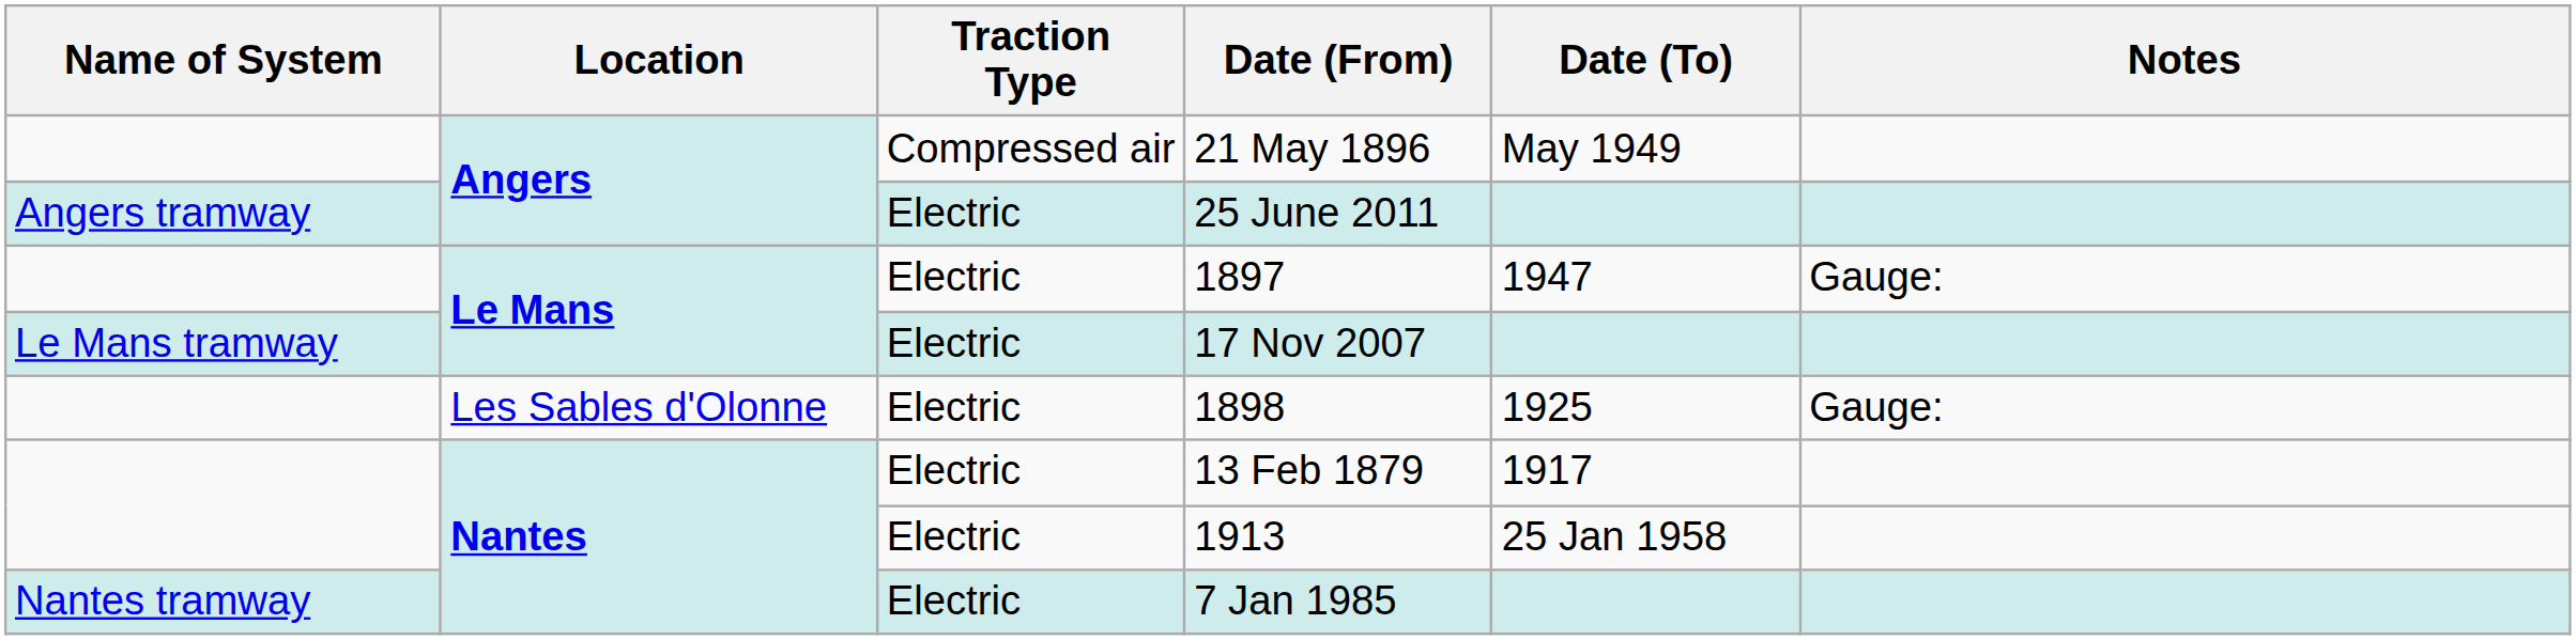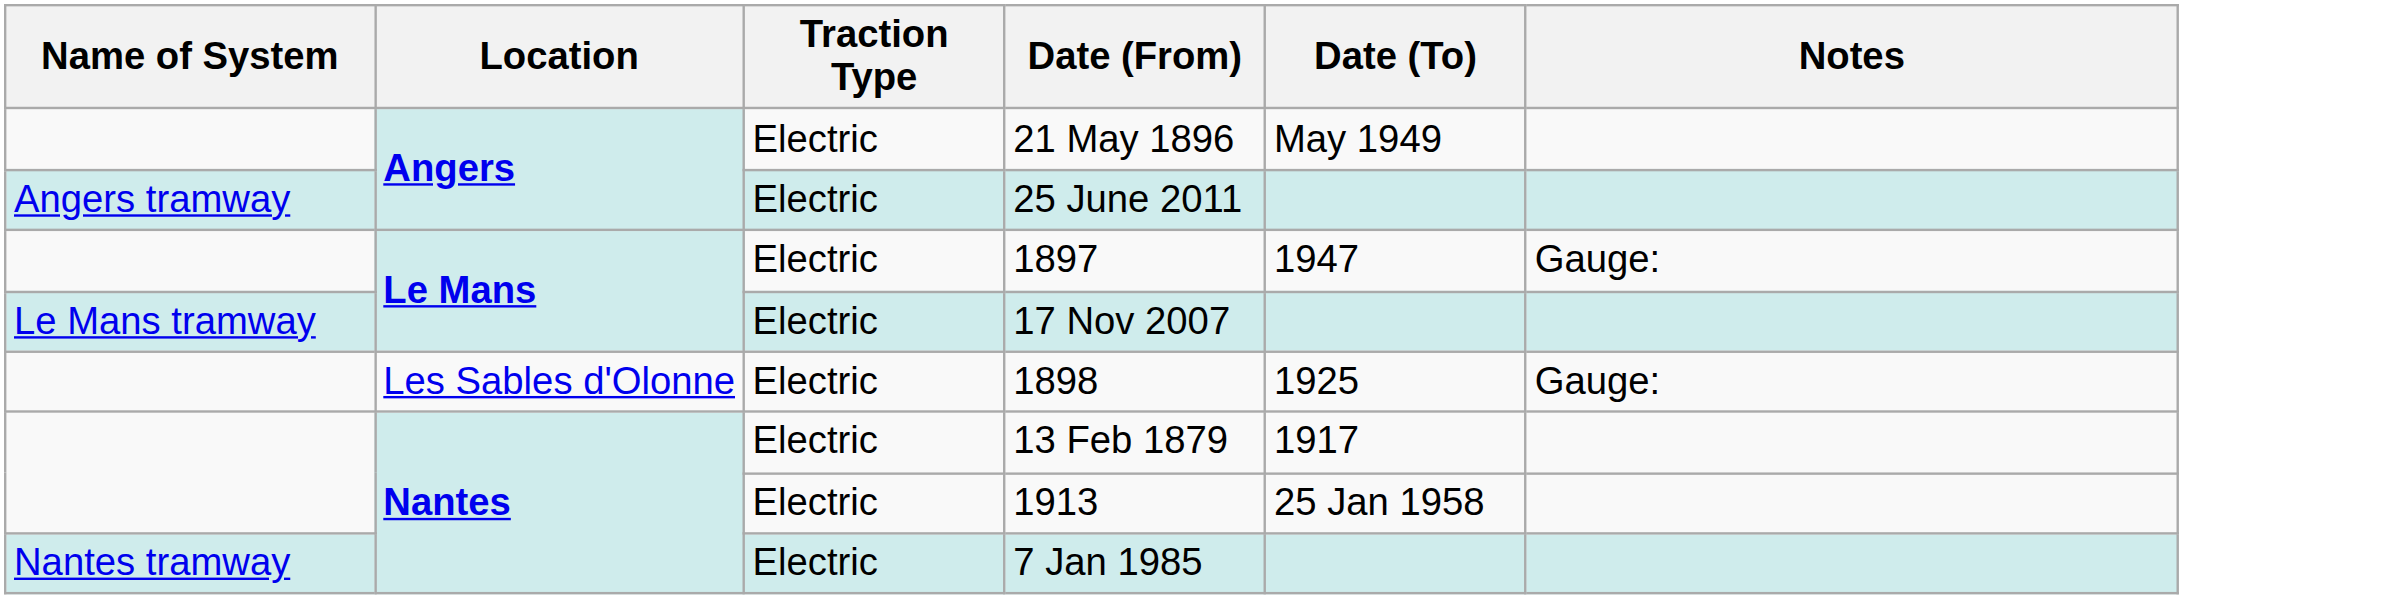21 May 1896 | Traction Type: Compressed air -> Electric
